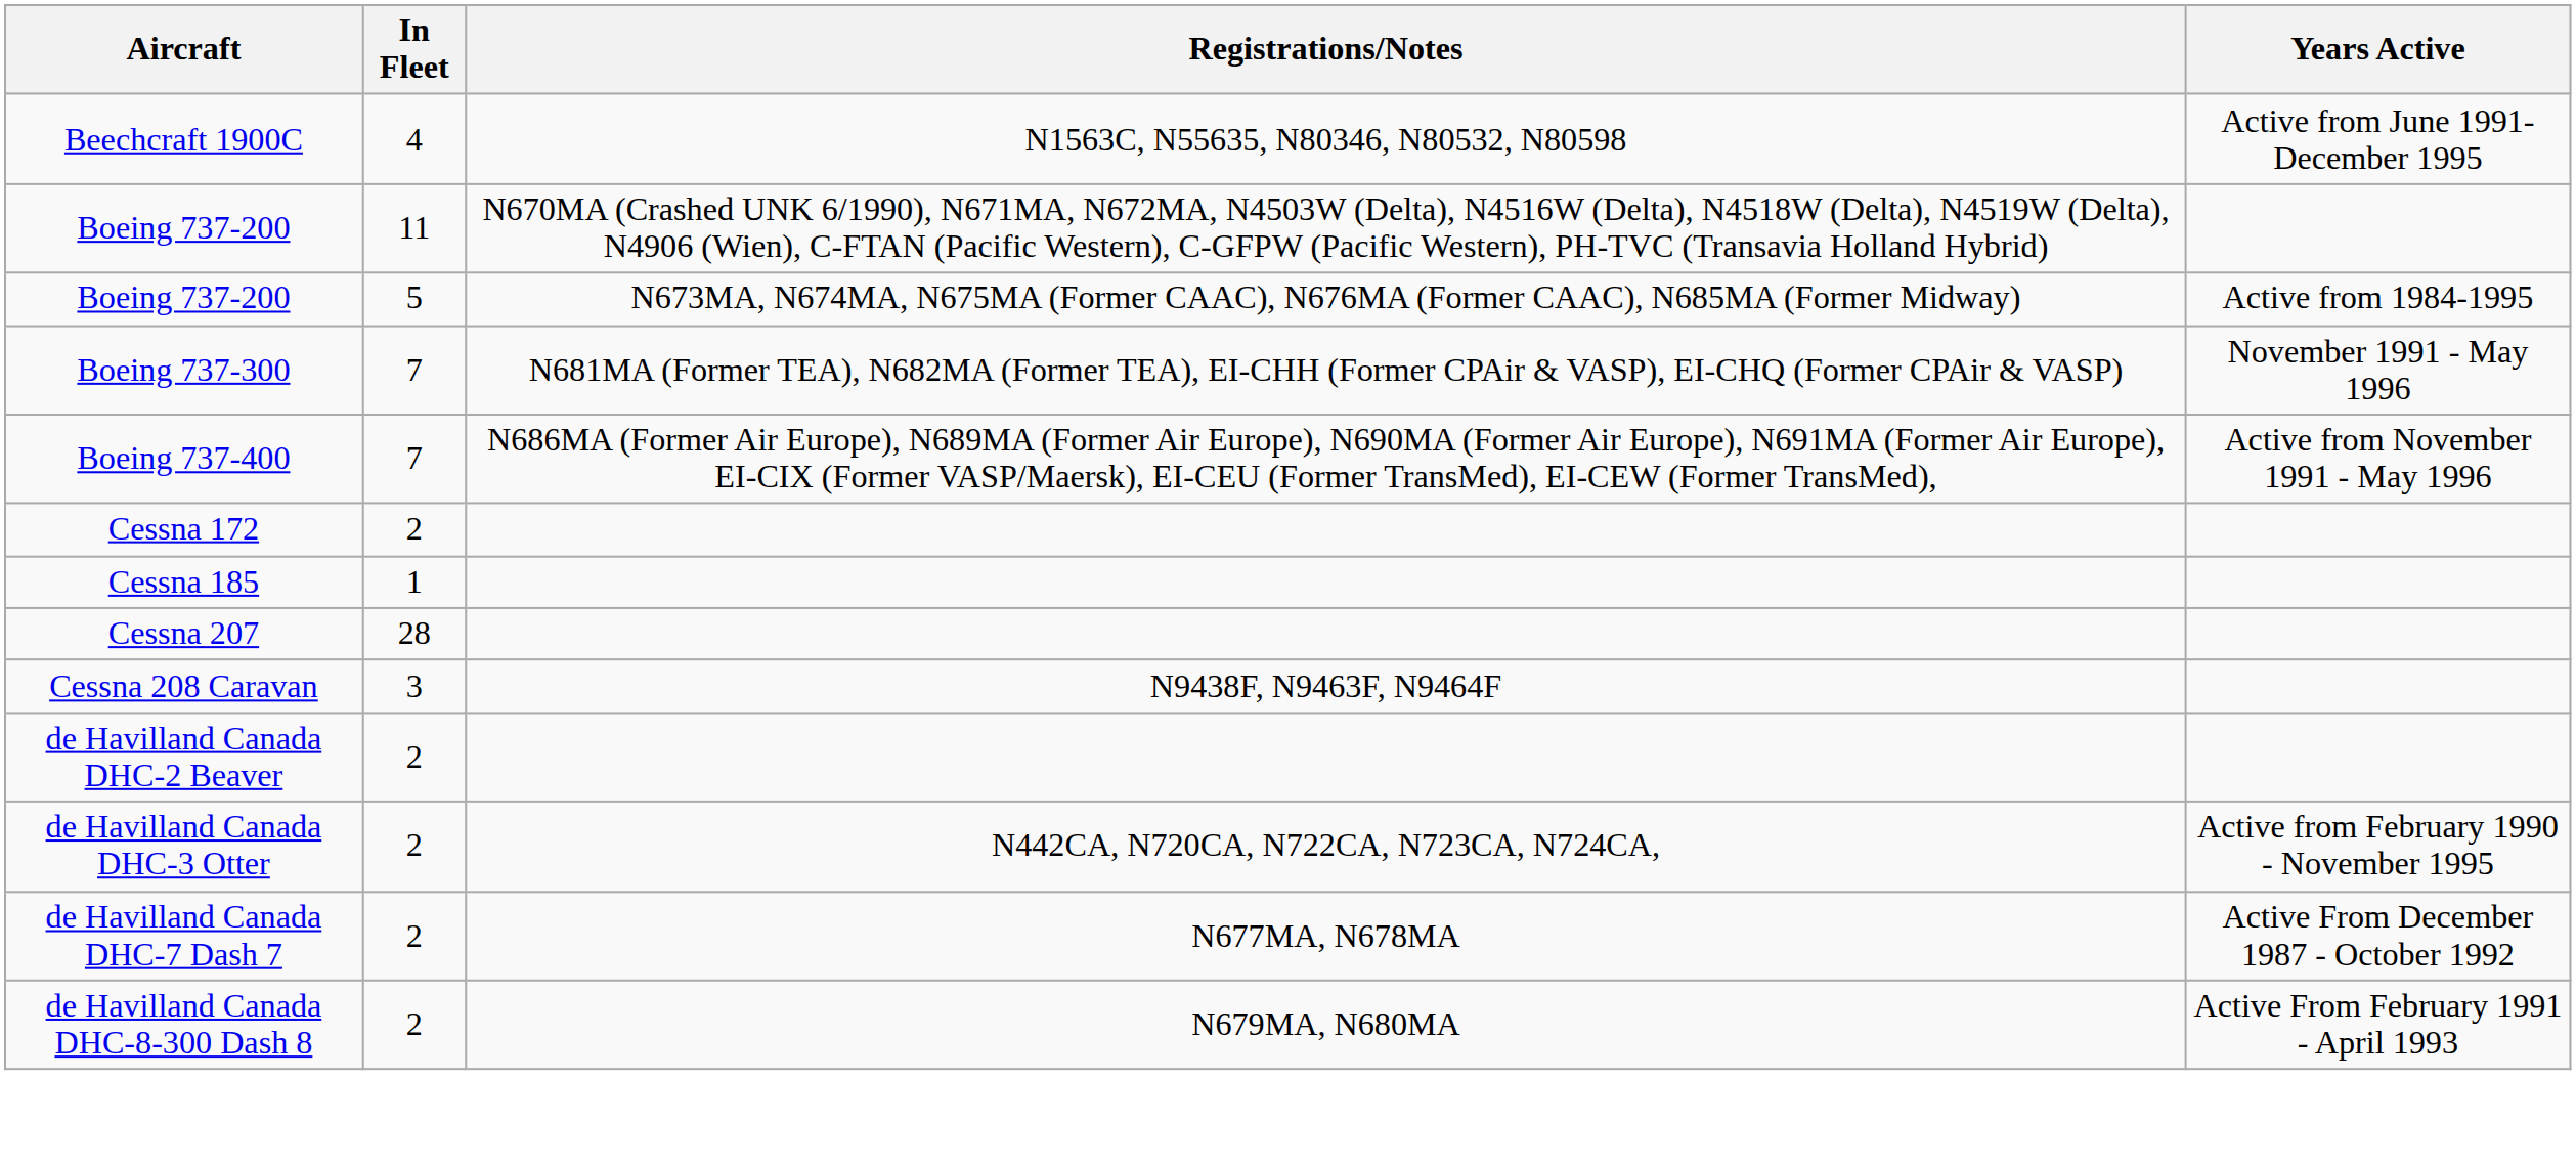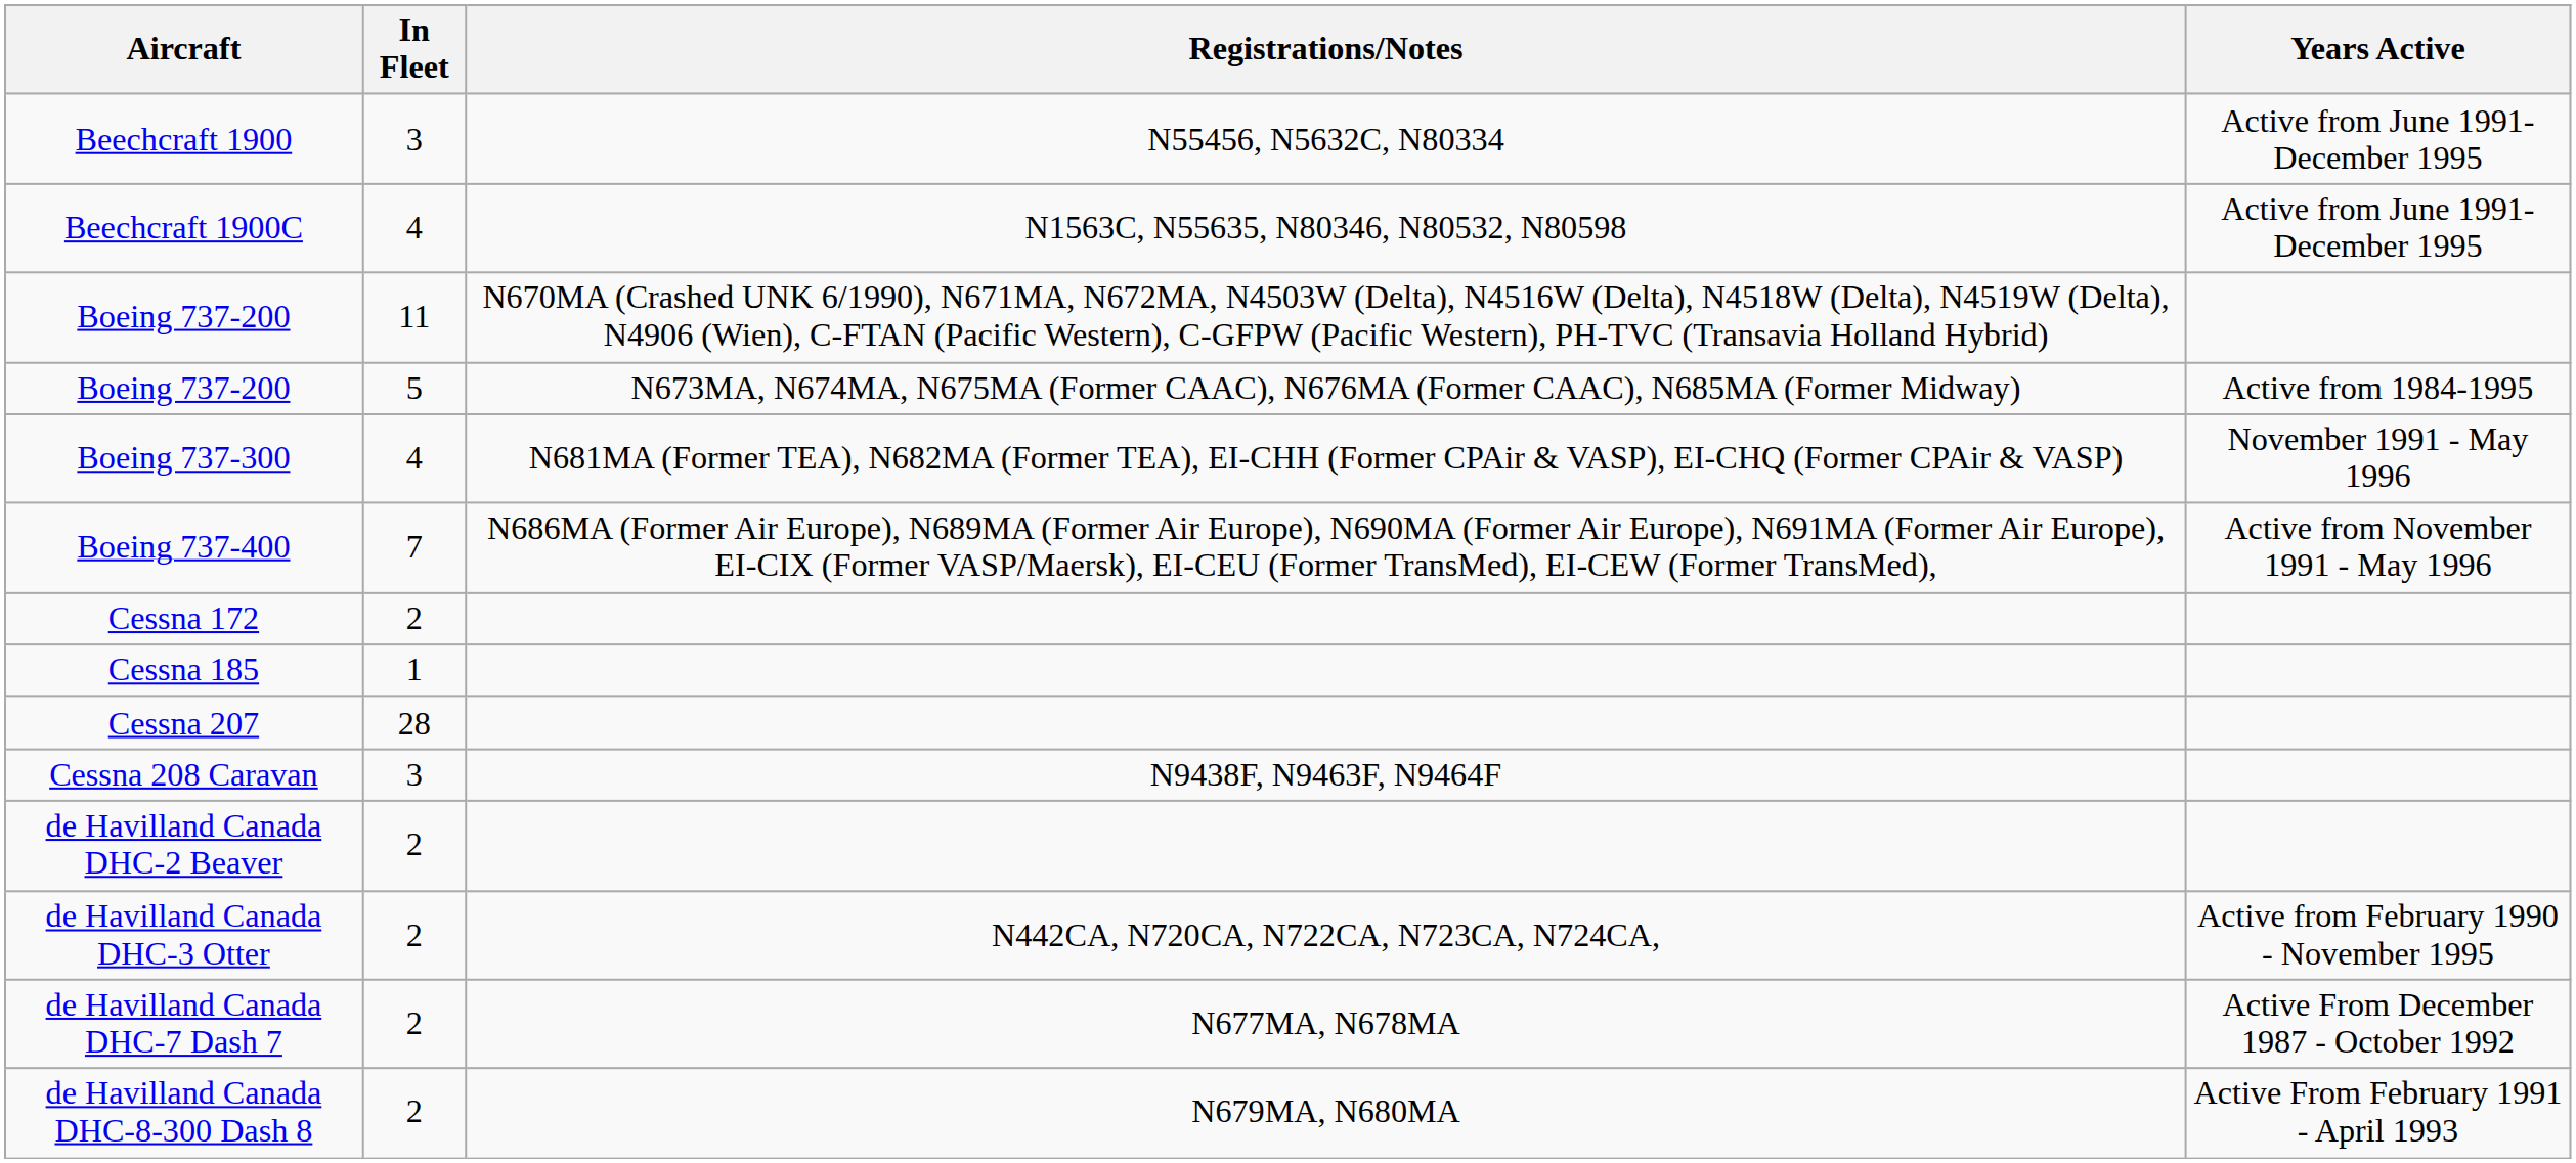+ row: Beechcraft 1900 | 3 | N55456, N5632C, N80334 | Active from June 1991-December 1995
Boeing 737-300 | In Fleet: 7 -> 4
